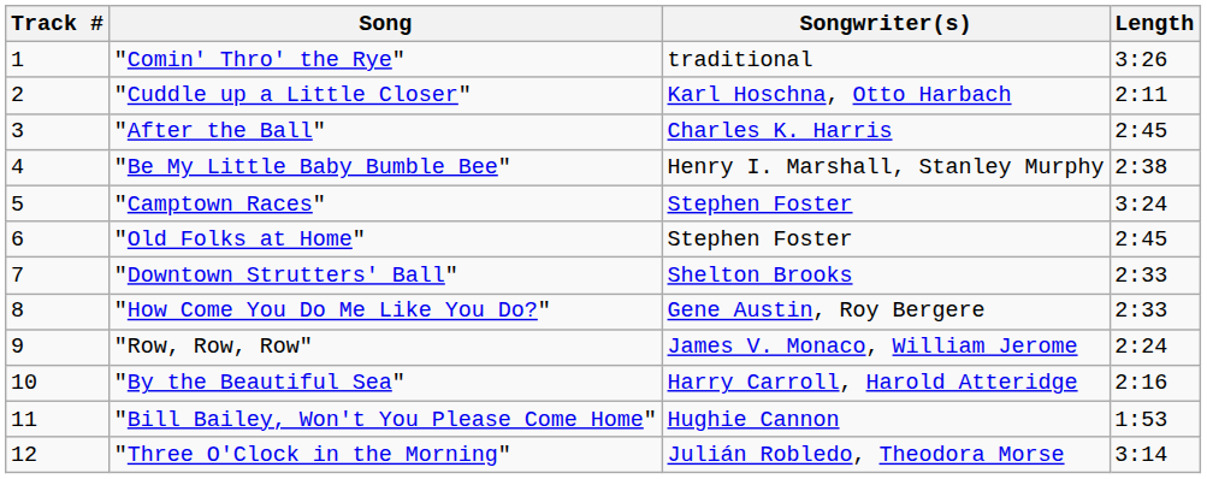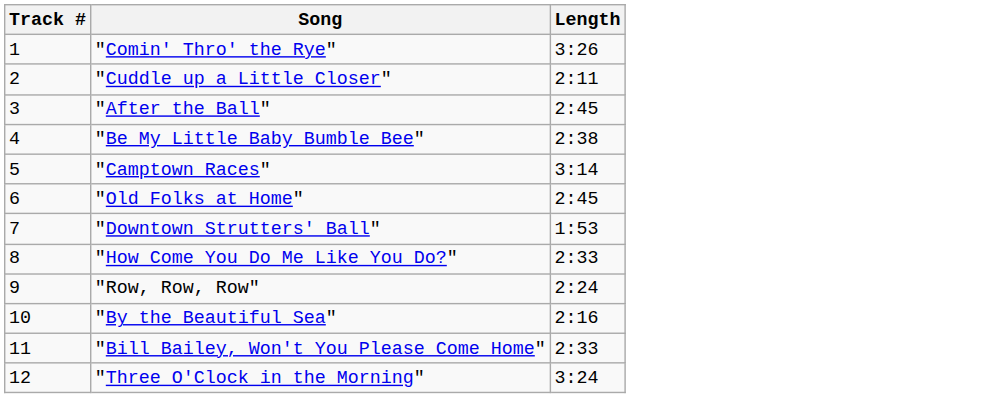- column: Songwriter(s) | traditional | Karl Hoschna, Otto Harbach | Charles K. Harris | Henry I. Marshall, Stanley Murphy | Stephen Foster | Stephen Foster | Shelton Brooks | Gene Austin, Roy Bergere | James V. Monaco, William Jerome | Harry Carroll, Harold Atteridge | Hughie Cannon | Julián Robledo, Theodora Morse
"Camptown Races" | Length: 3:24 -> 3:14
"Downtown Strutters' Ball" | Length: 2:33 -> 1:53
"Bill Bailey, Won't You Please Come Home" | Length: 1:53 -> 2:33
"Three O'Clock in the Morning" | Length: 3:14 -> 3:24
